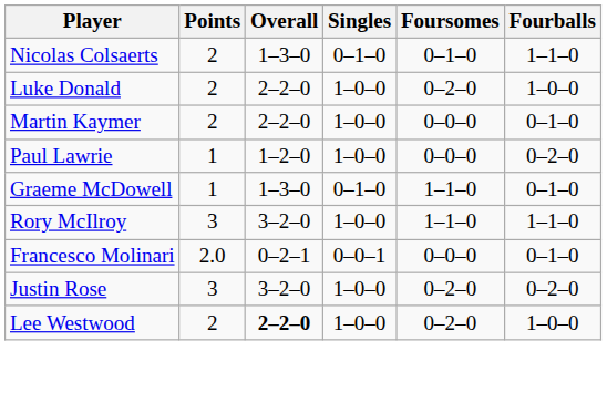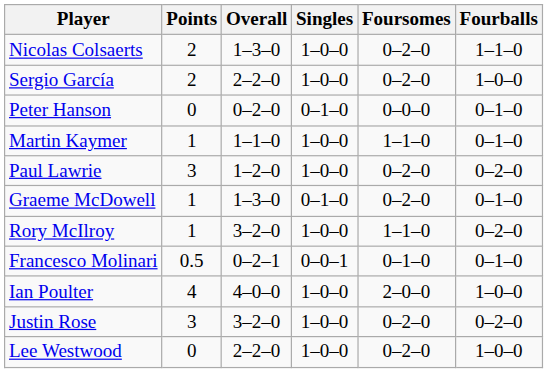Nicolas Colsaerts | Singles: 0–1–0 -> 1–0–0
Nicolas Colsaerts | Foursomes: 0–1–0 -> 0–2–0
- row: Luke Donald | 2 | 2–2–0 | 1–0–0 | 0–2–0 | 1–0–0
+ row: Sergio García | 2 | 2–2–0 | 1–0–0 | 0–2–0 | 1–0–0
+ row: Peter Hanson | 0 | 0–2–0 | 0–1–0 | 0–0–0 | 0–1–0
Martin Kaymer | Points: 2 -> 1
Martin Kaymer | Overall: 2–2–0 -> 1–1–0
Martin Kaymer | Foursomes: 0–0–0 -> 1–1–0
Paul Lawrie | Points: 1 -> 3
Paul Lawrie | Foursomes: 0–0–0 -> 0–2–0
Graeme McDowell | Foursomes: 1–1–0 -> 0–2–0
Rory McIlroy | Points: 3 -> 1
Rory McIlroy | Fourballs: 1–1–0 -> 0–2–0
Francesco Molinari | Points: 2.0 -> 0.5
Francesco Molinari | Foursomes: 0–0–0 -> 0–1–0
+ row: Ian Poulter | 4 | 4–0–0 | 1–0–0 | 2–0–0 | 1–0–0
Lee Westwood | Points: 2 -> 0
Lee Westwood | Overall: bold -> normal
